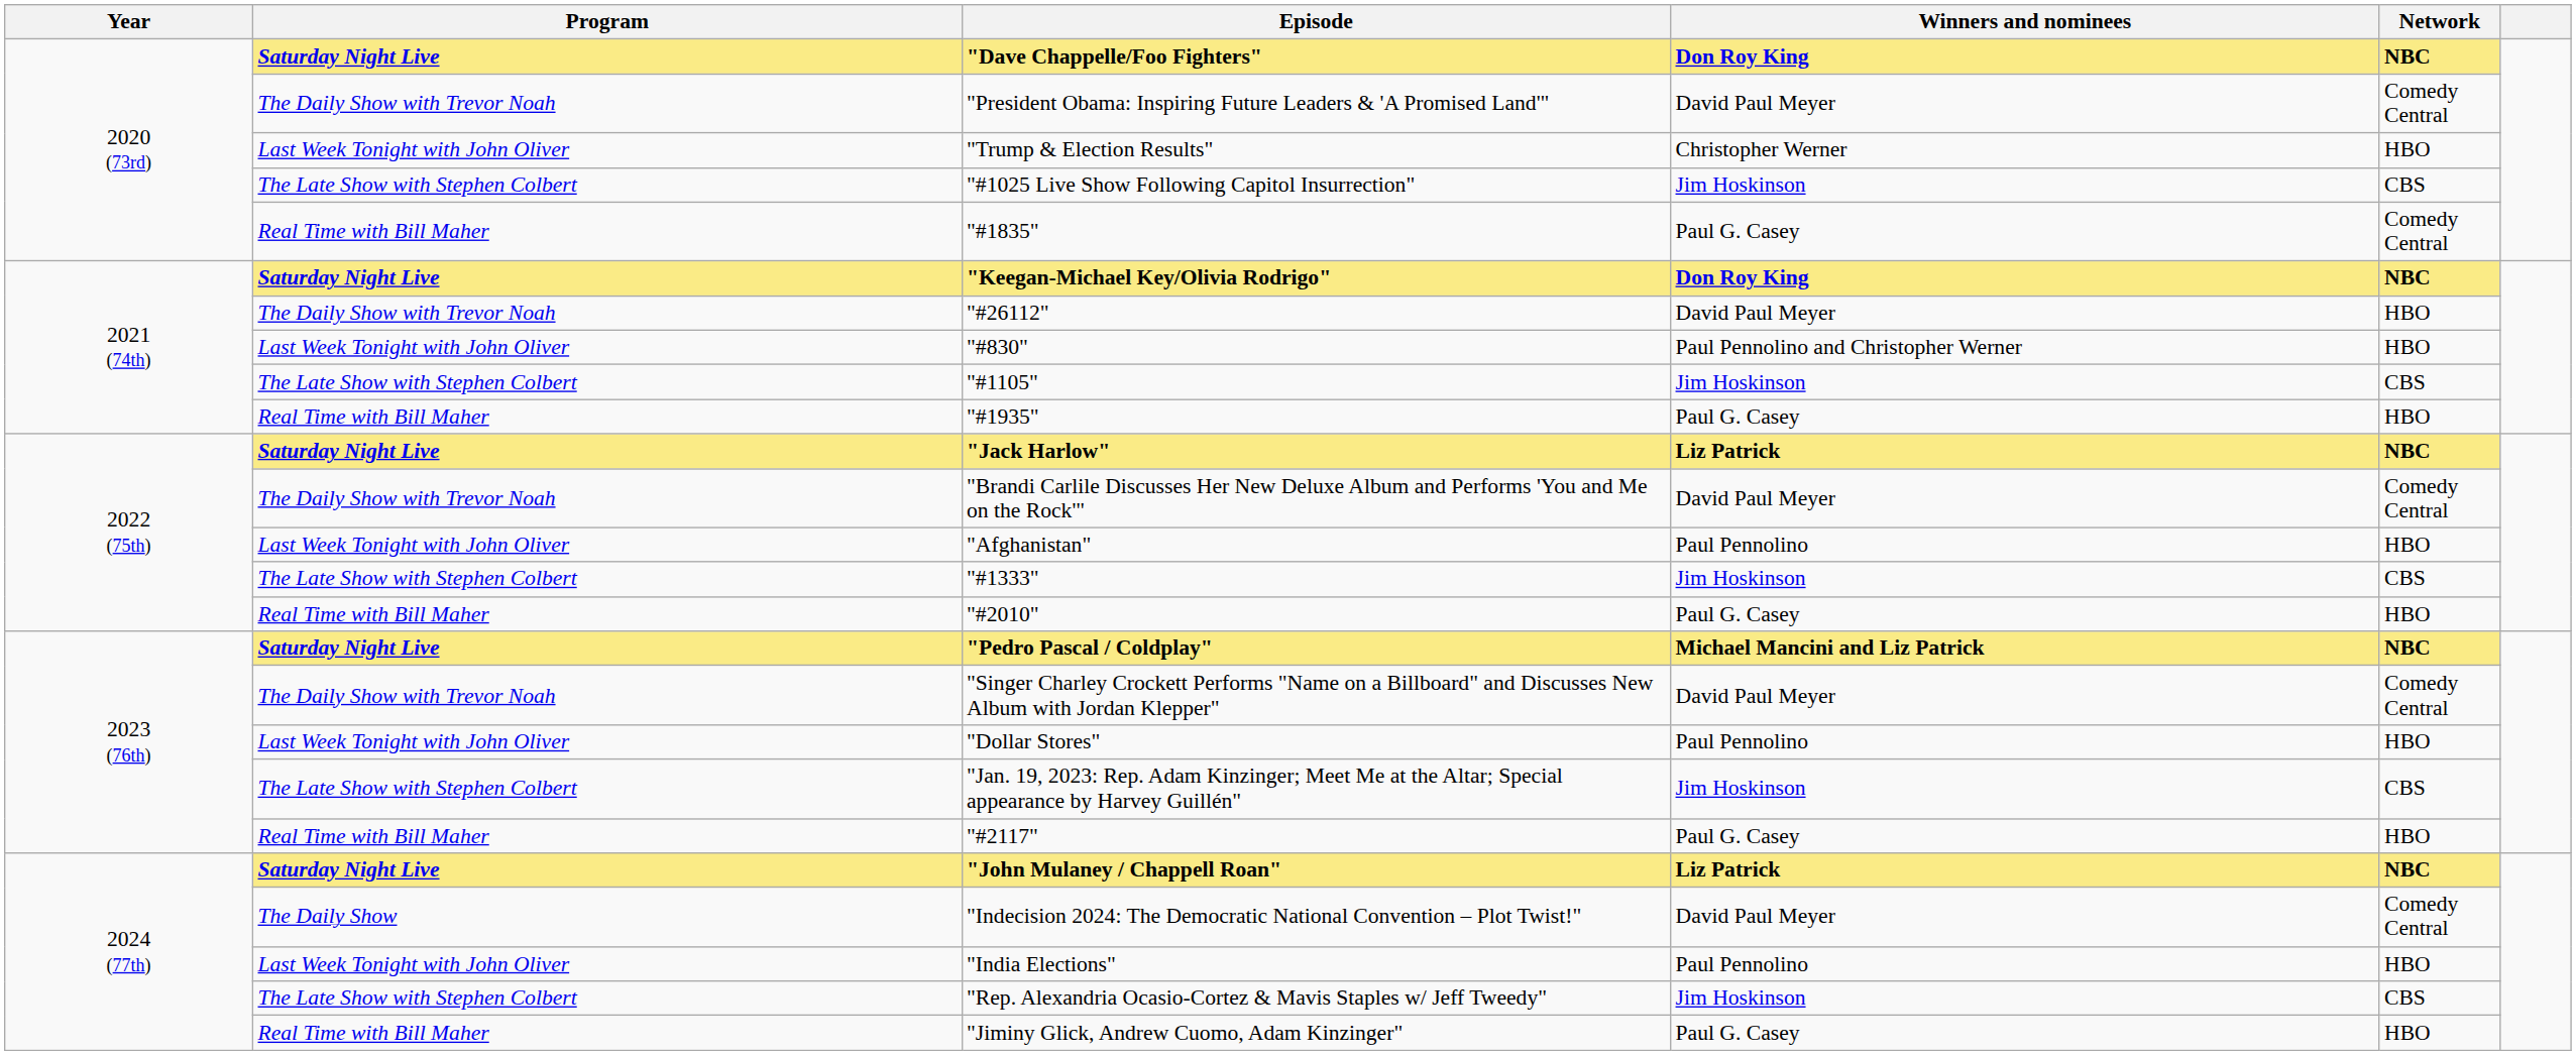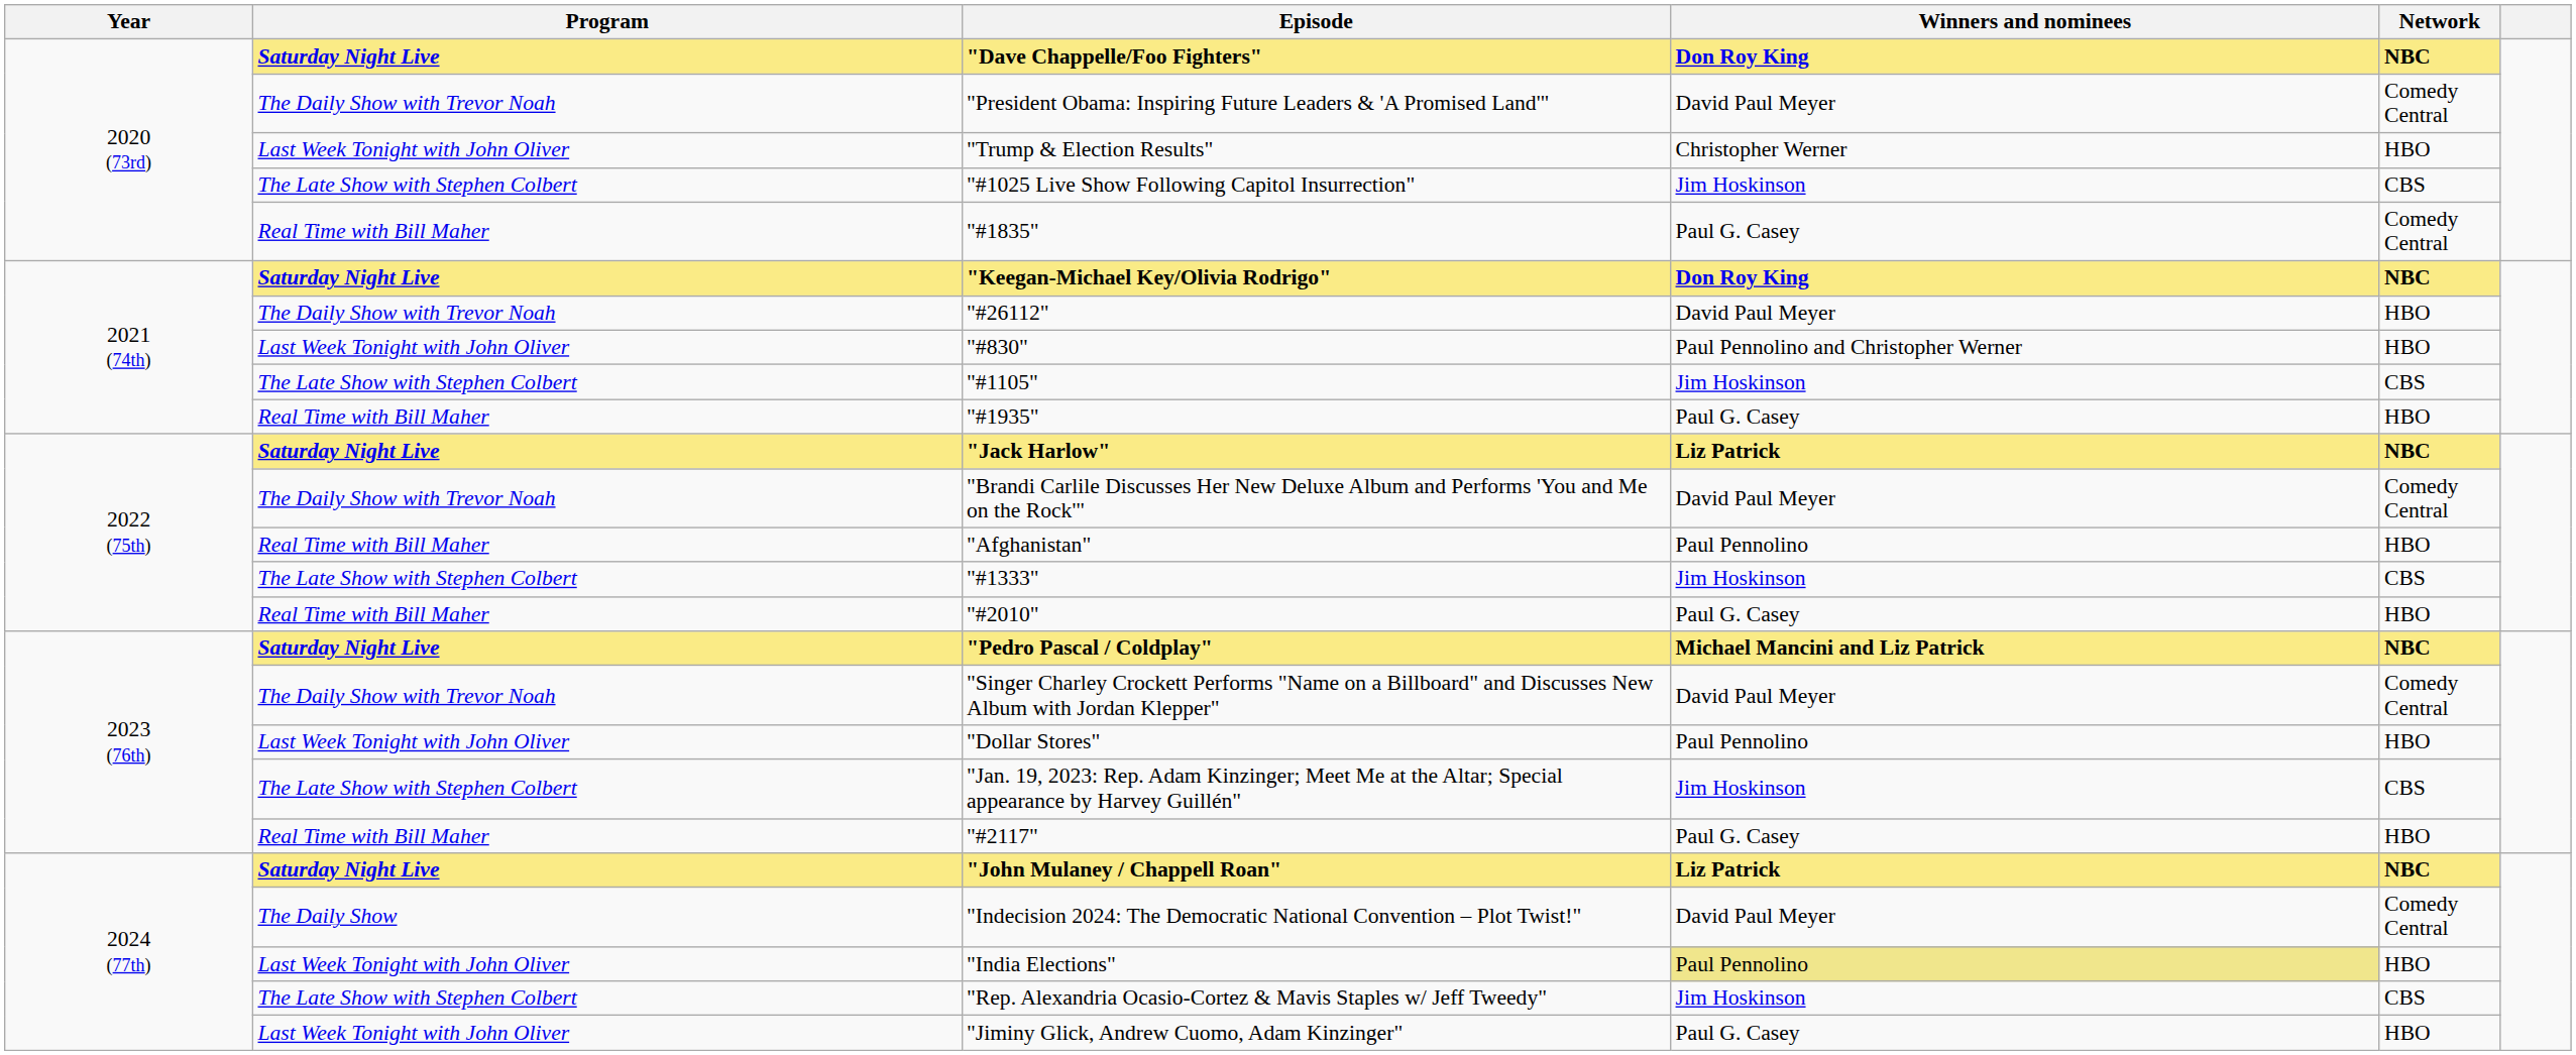"Afghanistan" | Program: Last Week Tonight with John Oliver -> Real Time with Bill Maher
"India Elections" | Winners and nominees: no background -> khaki background
"Jiminy Glick, Andrew Cuomo, Adam Kinzinger" | Program: Real Time with Bill Maher -> Last Week Tonight with John Oliver
